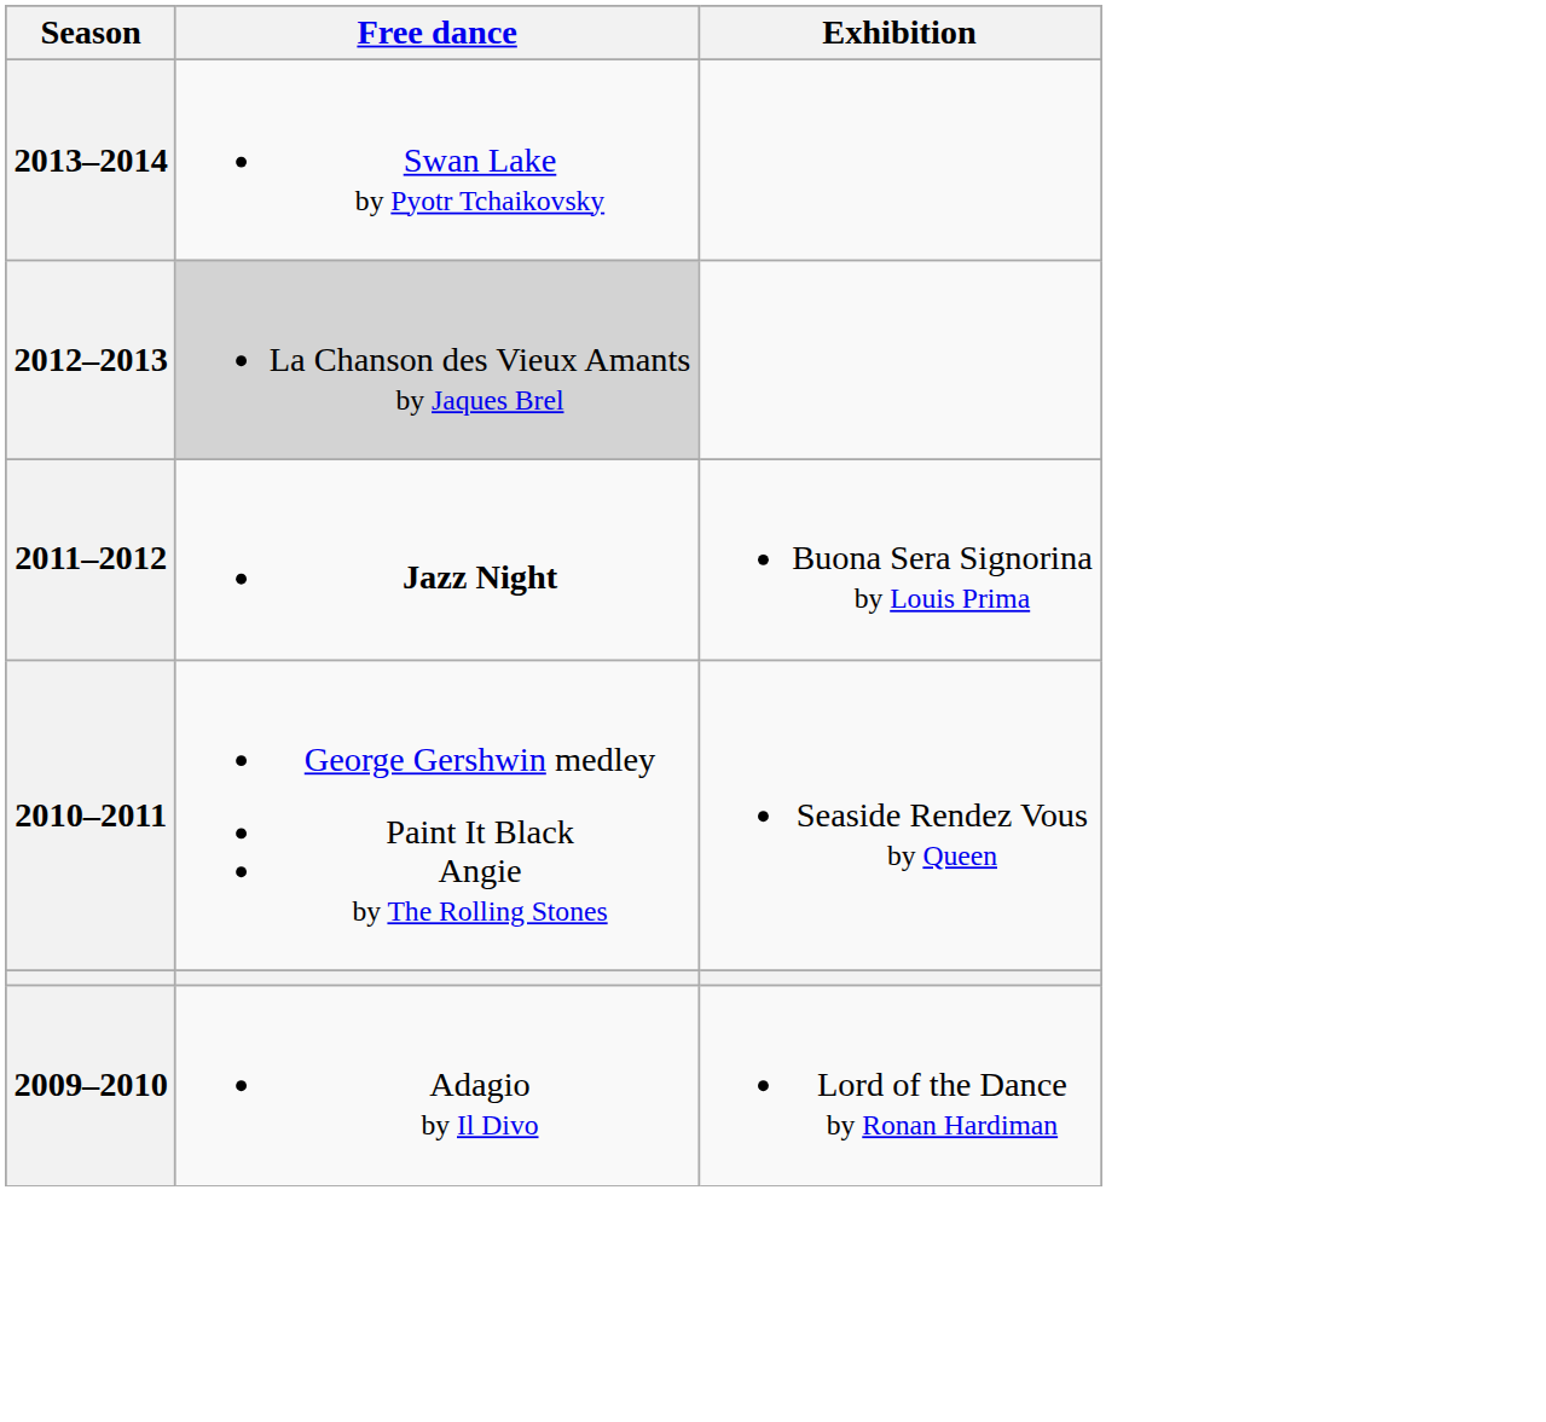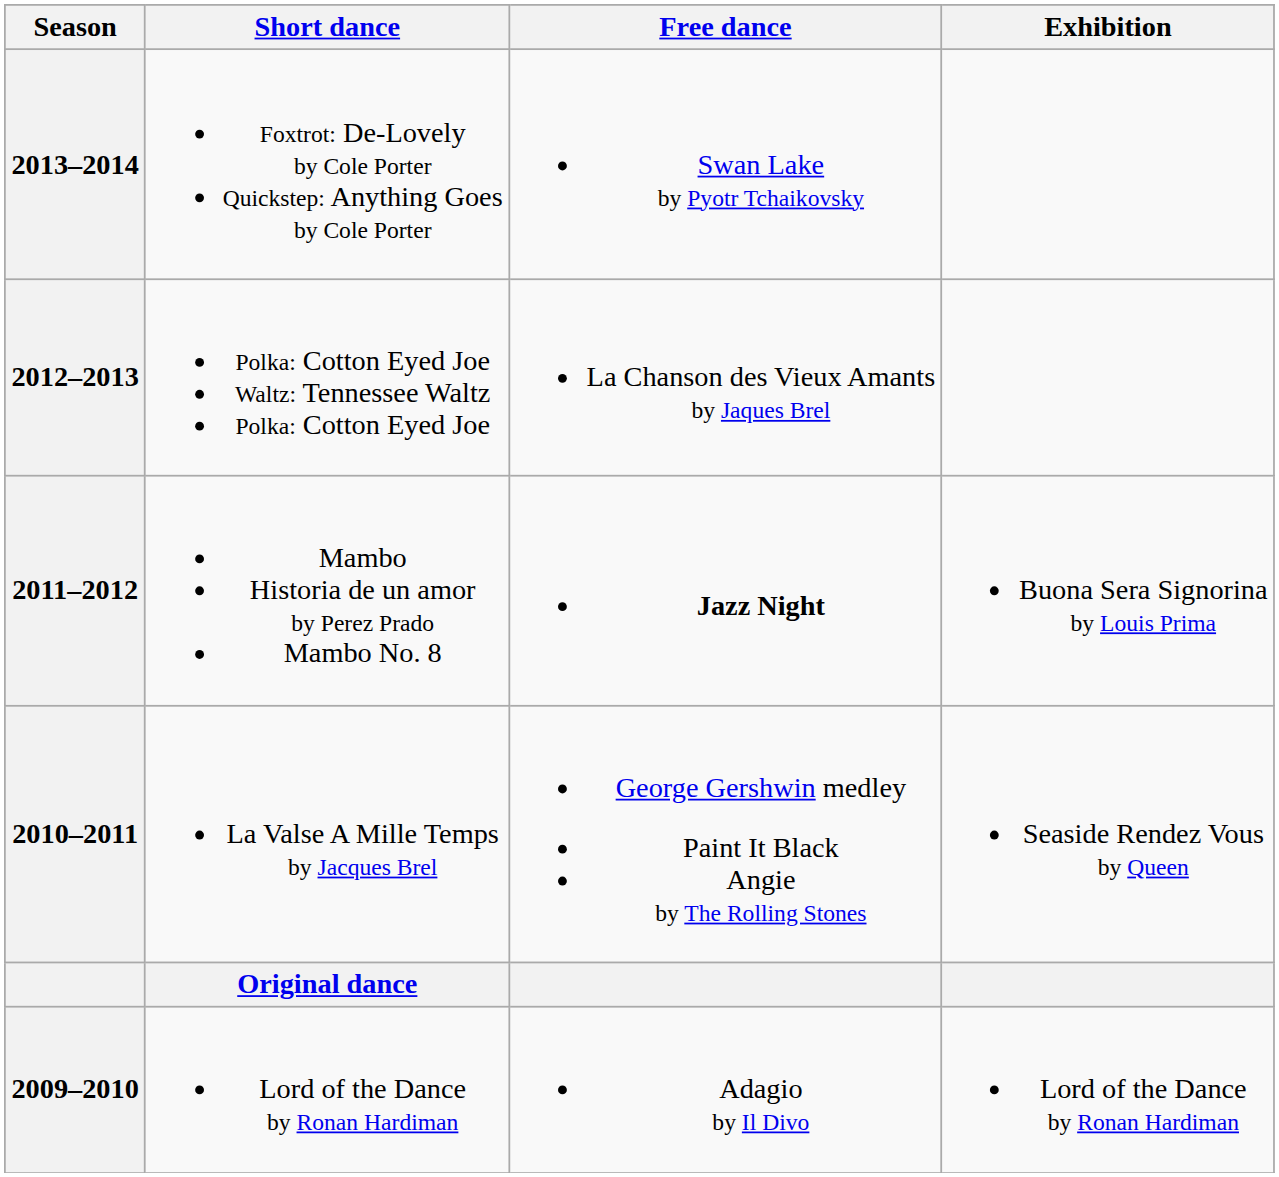+ column: Short dance | Foxtrot: De-Lovely by Cole Porter Quickstep: Anything Goes by Cole Porter | Polka: Cotton Eyed Joe Waltz: Tennessee Waltz Polka: Cotton Eyed Joe | Mambo Historia de un amor by Perez Prado Mambo No. 8 | La Valse A Mille Temps by Jacques Brel | Original dance | Lord of the Dance by Ronan Hardiman
2012–2013 | Free dance: lightgrey background -> no background
